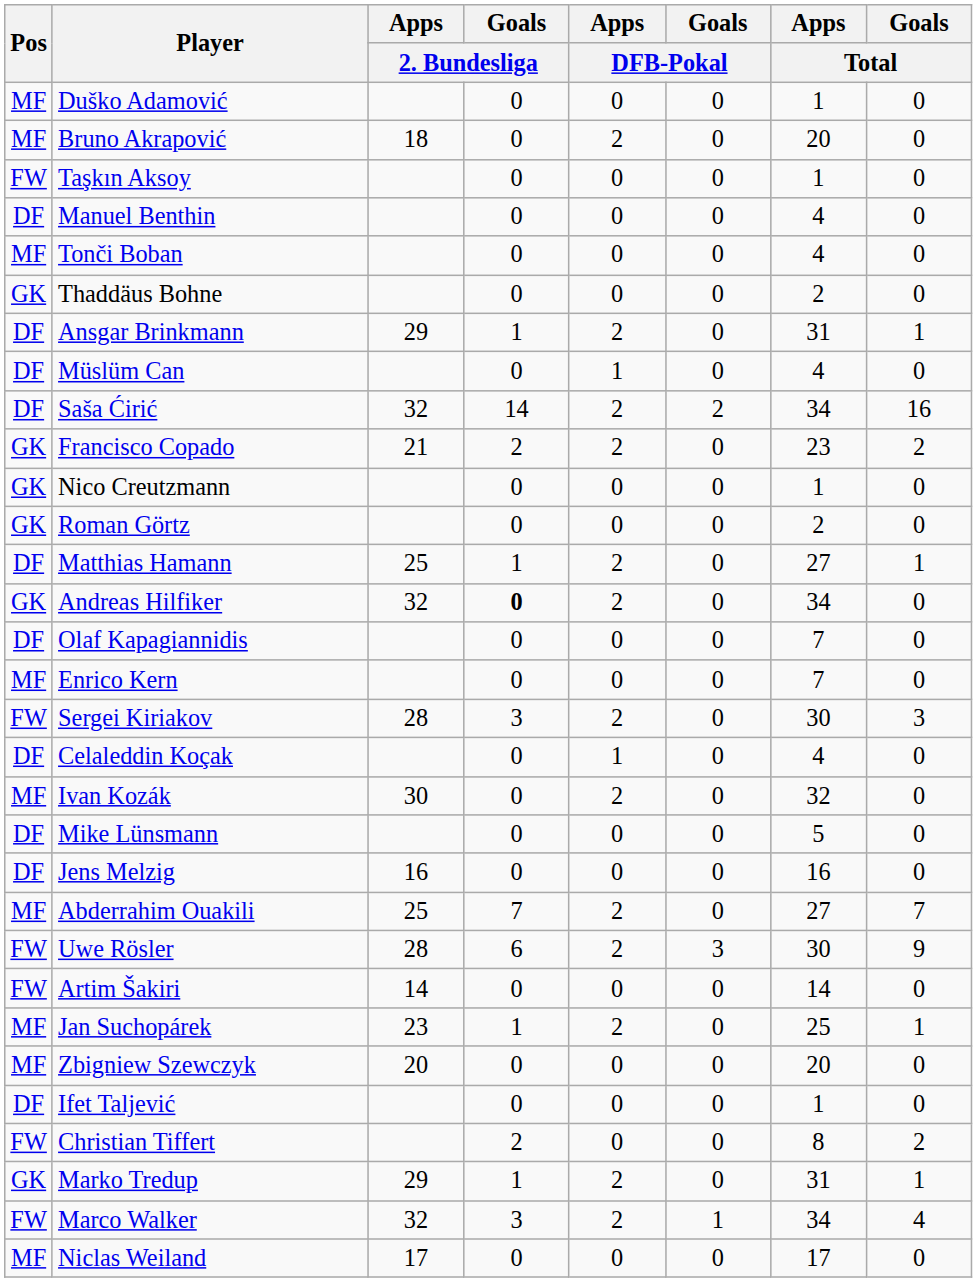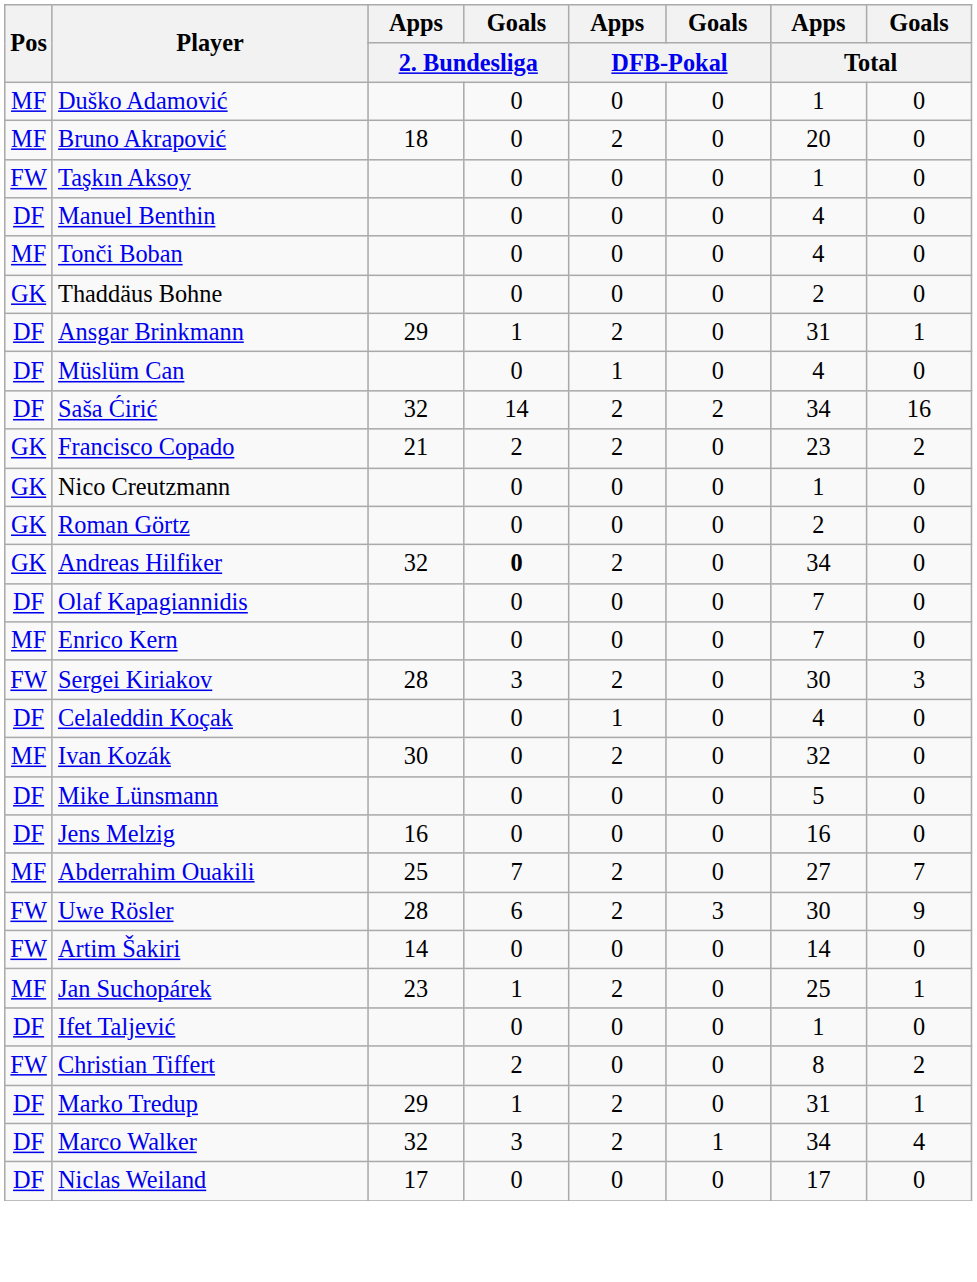- row: DF | Matthias Hamann | 25 | 1 | 2 | 0 | 27 | 1
- row: MF | Zbigniew Szewczyk | 20 | 0 | 0 | 0 | 20 | 0
Marko Tredup | Pos: GK -> DF
Marco Walker | Pos: FW -> DF
Niclas Weiland | Pos: MF -> DF
